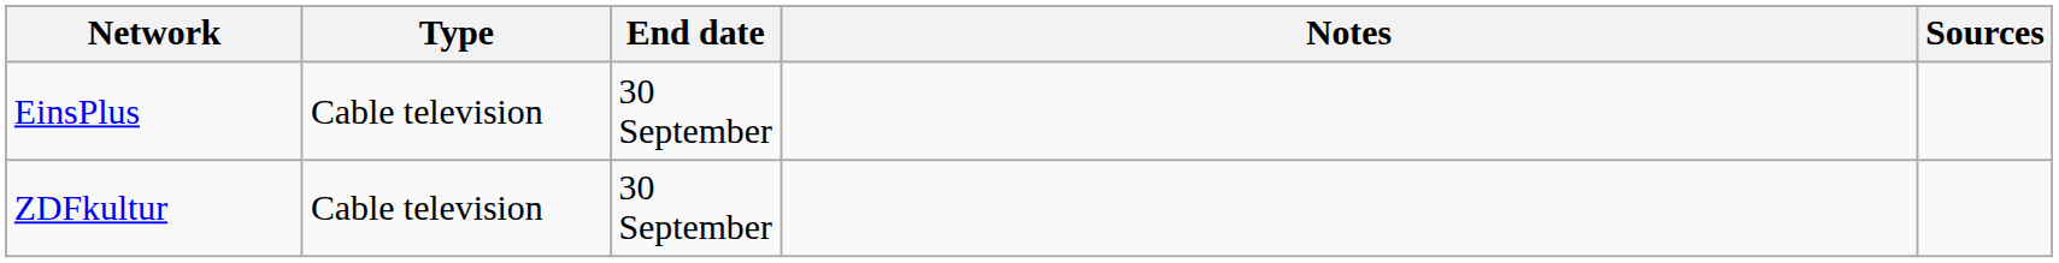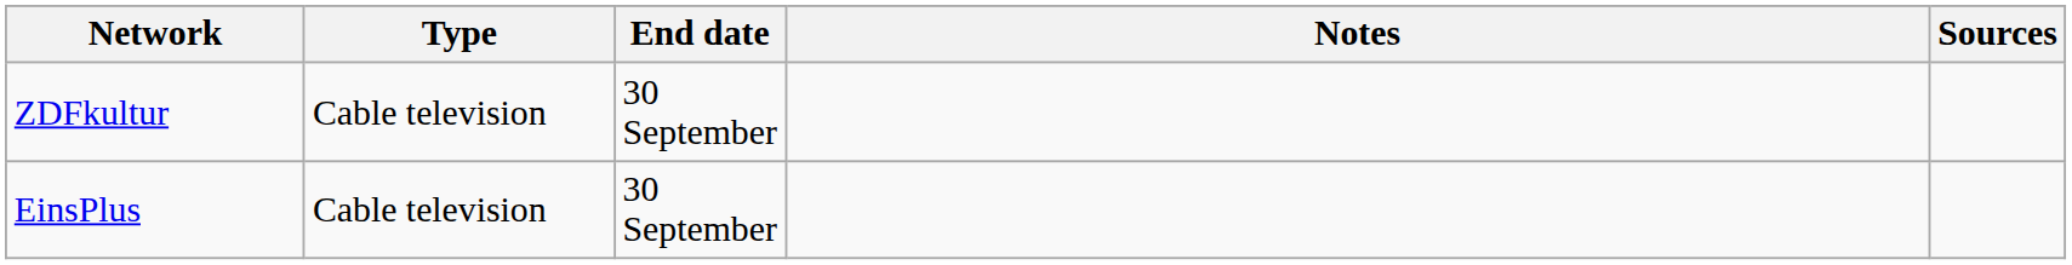rows swapped: EinsPlus <-> ZDFkultur
